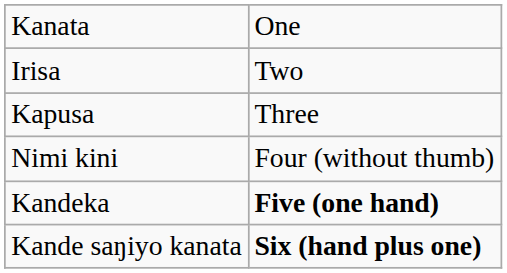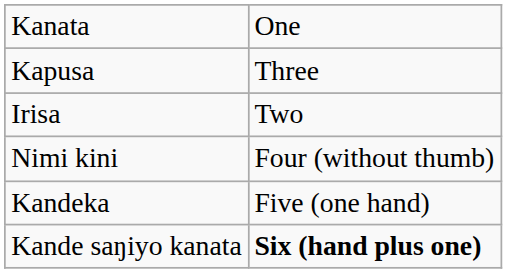rows swapped: Irisa <-> Kapusa
Kandeka | column 2: bold -> normal
